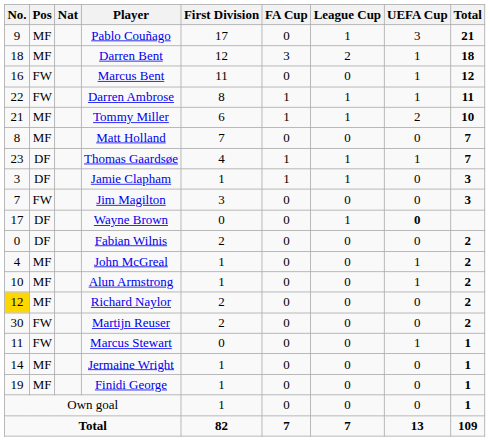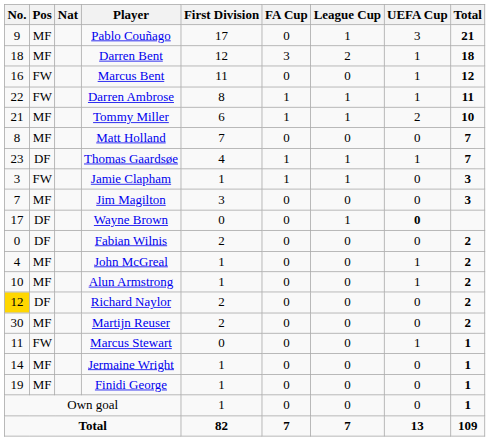Jamie Clapham | Pos: DF -> FW
Jim Magilton | Pos: FW -> MF
Richard Naylor | Pos: MF -> DF
Martijn Reuser | Pos: FW -> MF
